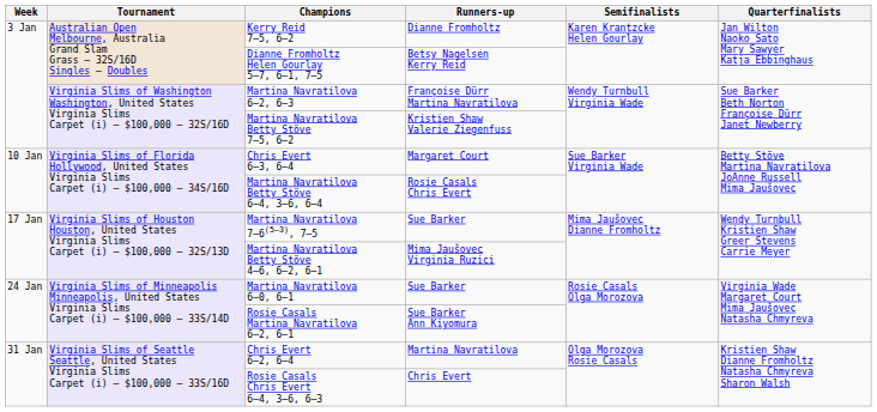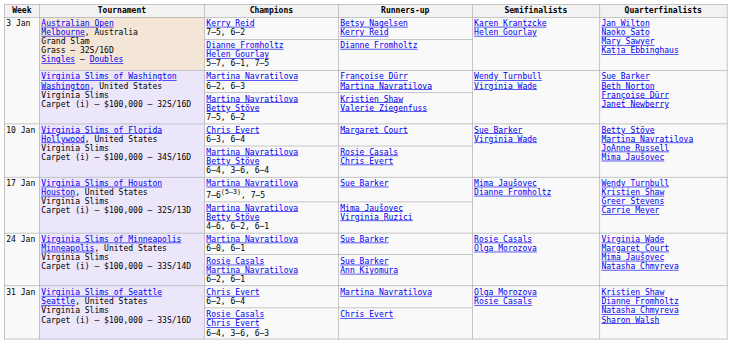Kerry Reid 7–5, 6–2 | Runners-up: Dianne Fromholtz -> Betsy Nagelsen Kerry Reid
Dianne Fromholtz Helen Gourlay 5–7, 6–1, 7–5 | Runners-up: Betsy Nagelsen Kerry Reid -> Dianne Fromholtz
